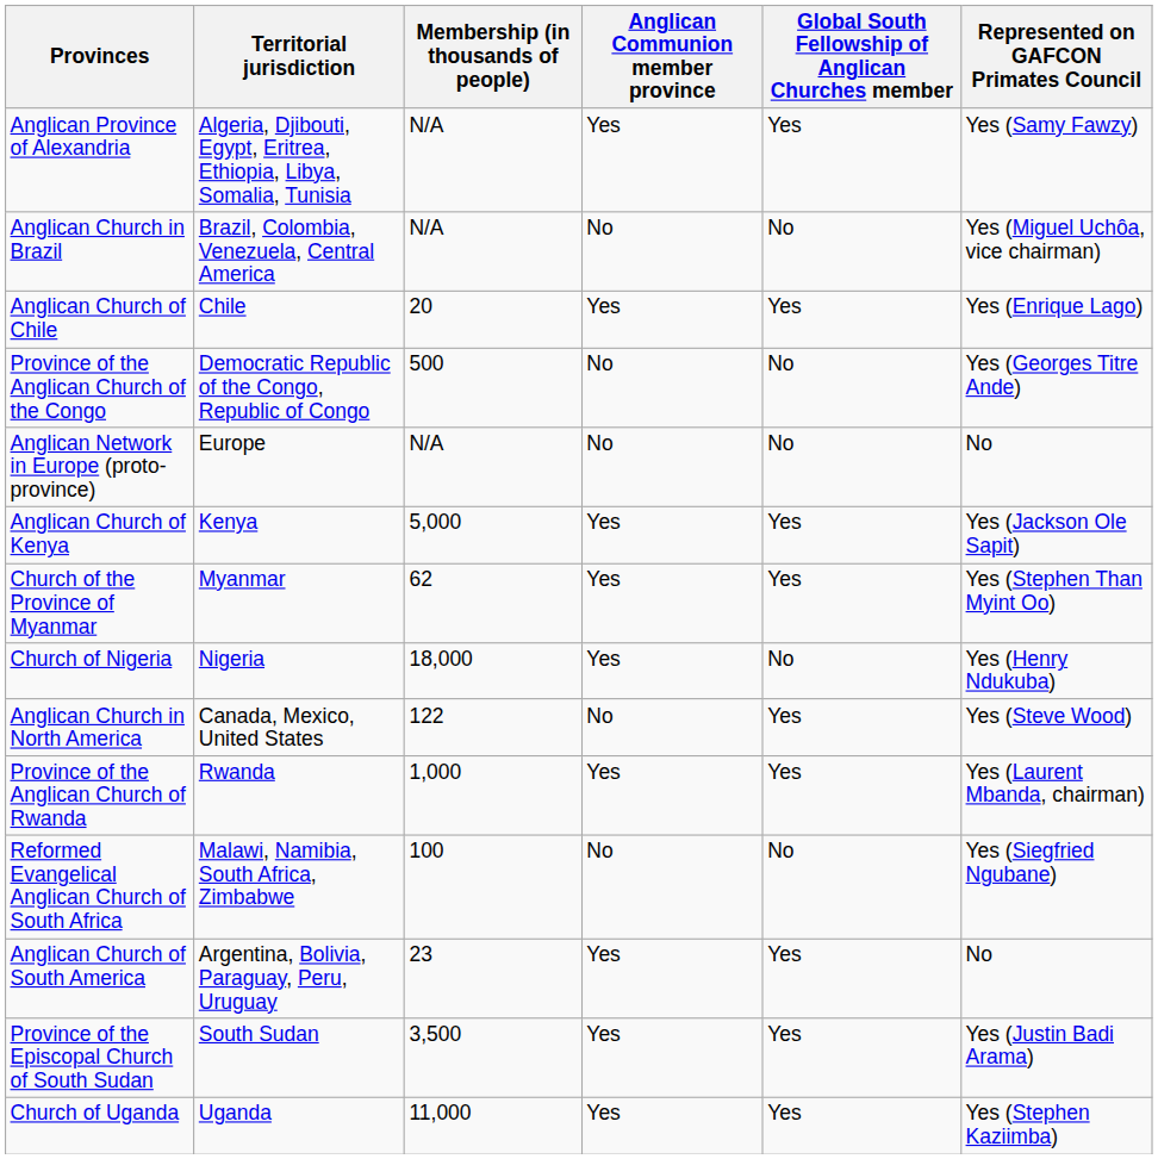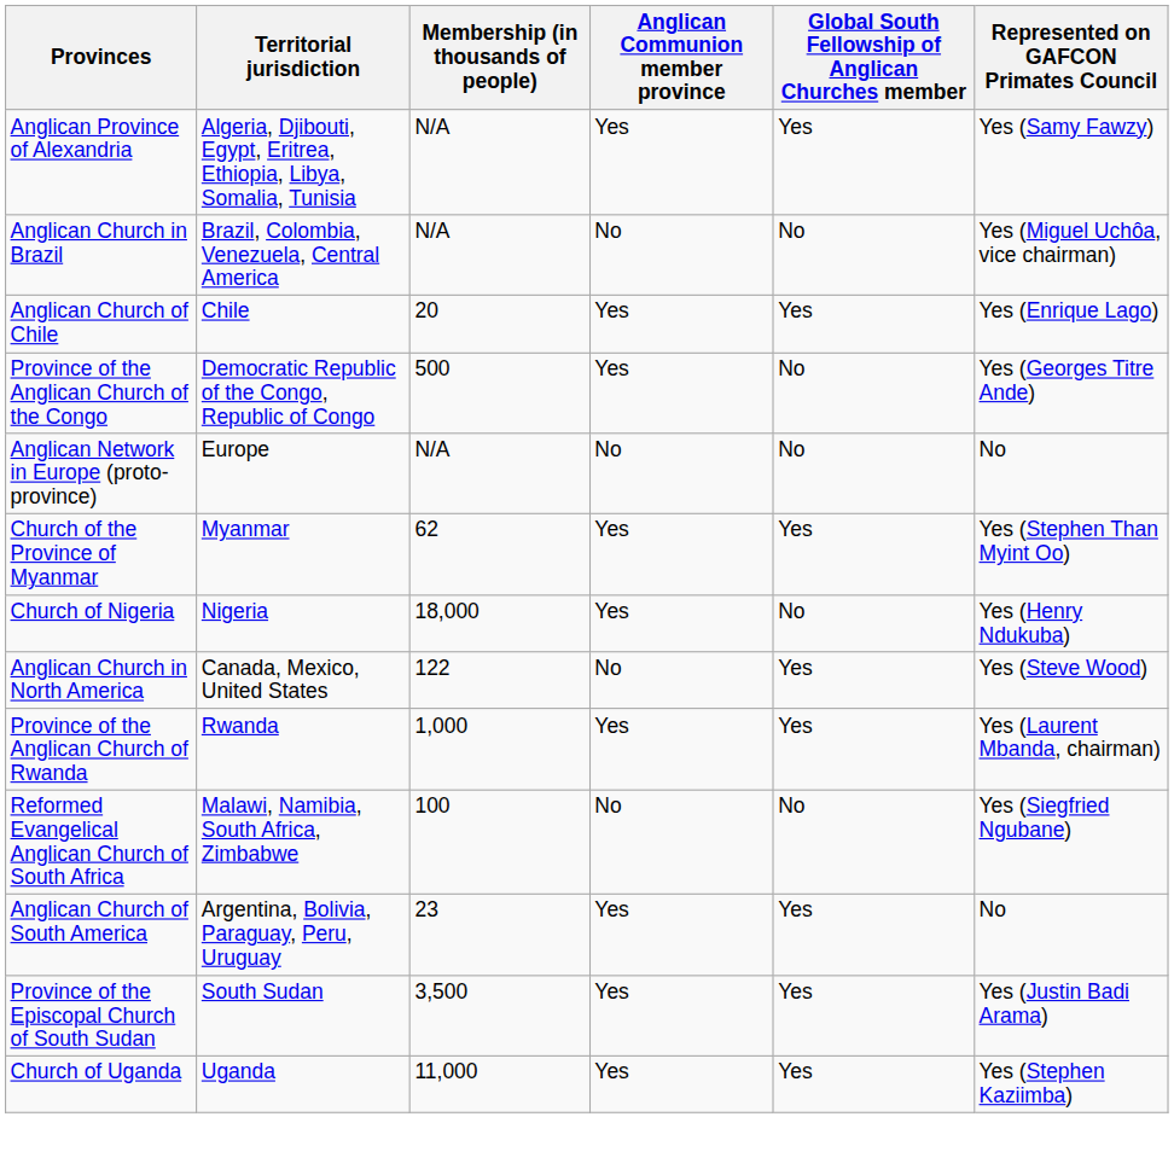Province of the Anglican Church of the Congo | Anglican Communion member province: No -> Yes
- row: Anglican Church of Kenya | Kenya | 5,000 | Yes | Yes | Yes (Jackson Ole Sapit)
